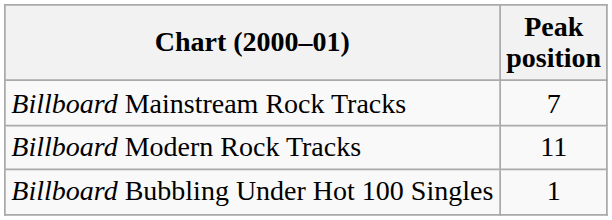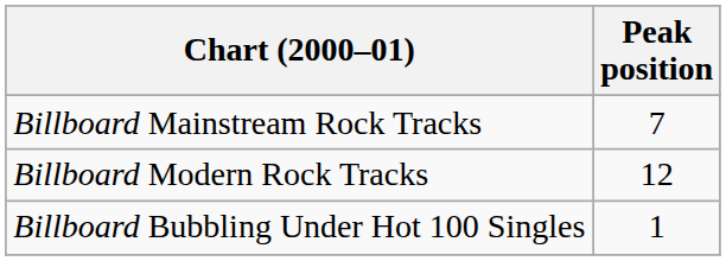Billboard Modern Rock Tracks | Peak position: 11 -> 12
